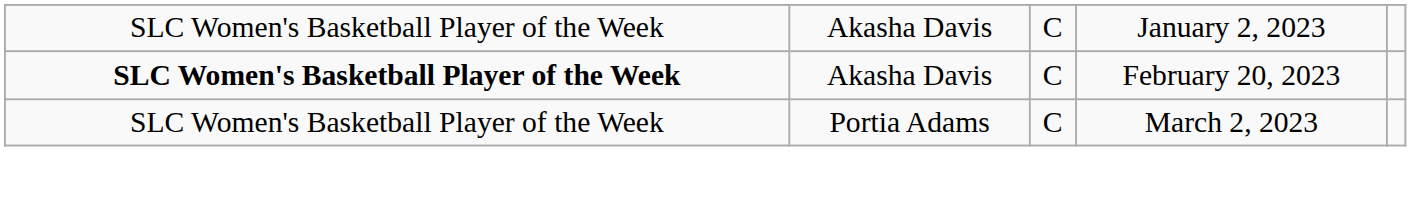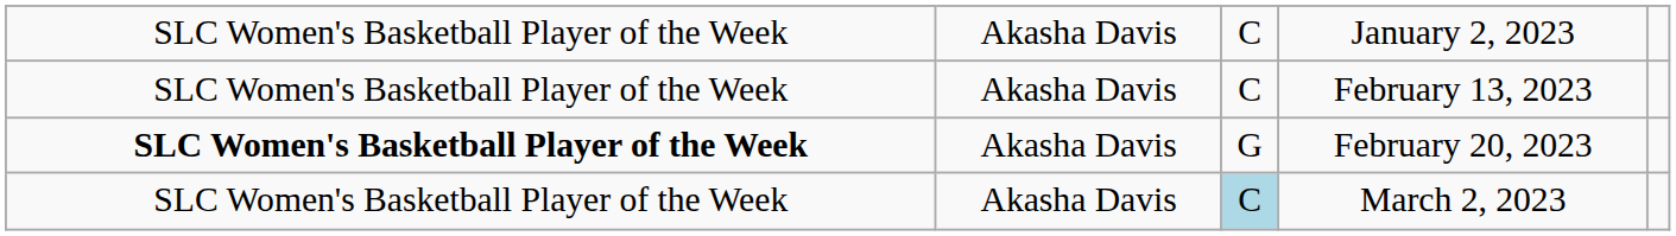+ row: SLC Women's Basketball Player of the Week | Akasha Davis | C | February 13, 2023
February 20, 2023 | column 3: C -> G
March 2, 2023 | column 2: Portia Adams -> Akasha Davis
March 2, 2023 | column 3: no background -> lightblue background
